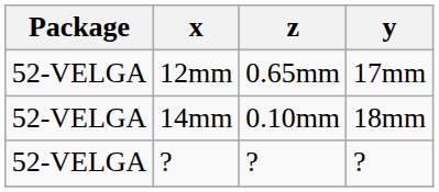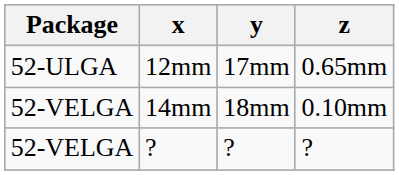columns swapped: y <-> z
12mm | Package: 52-VELGA -> 52-ULGA
